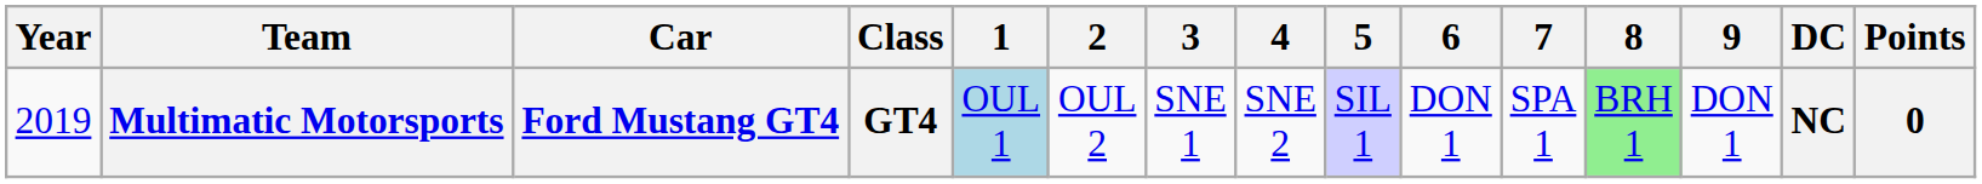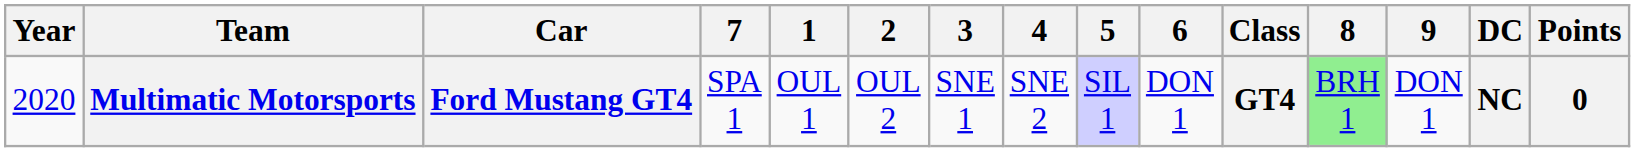columns swapped: Class <-> 7
Multimatic Motorsports | Year: 2019 -> 2020
Multimatic Motorsports | 1: lightblue background -> no background
